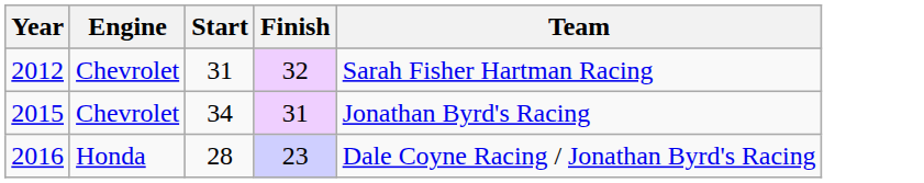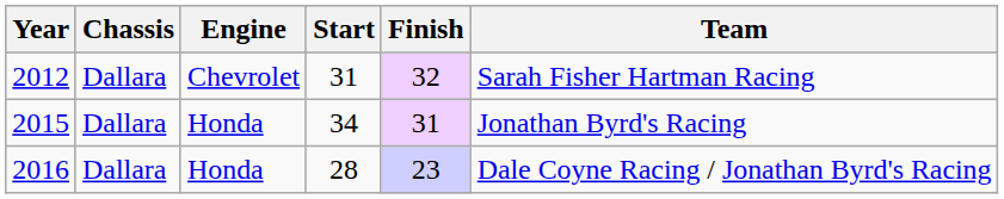+ column: Chassis | Dallara | Dallara | Dallara
2015 | Engine: Chevrolet -> Honda
